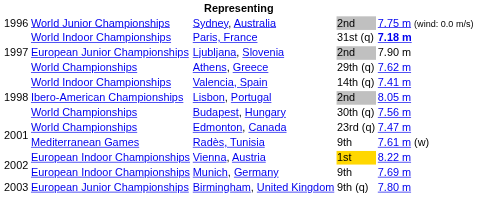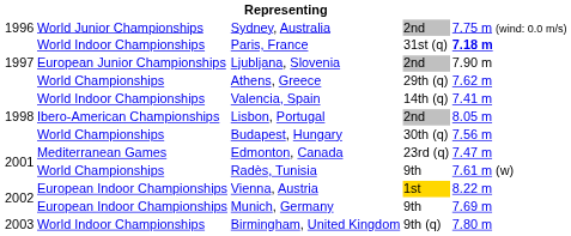Edmonton, Canada | column 2: World Championships -> Mediterranean Games
Radès, Tunisia | column 2: Mediterranean Games -> World Championships
Birmingham, United Kingdom | column 2: European Junior Championships -> World Indoor Championships
